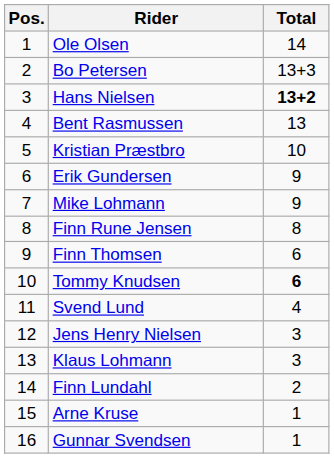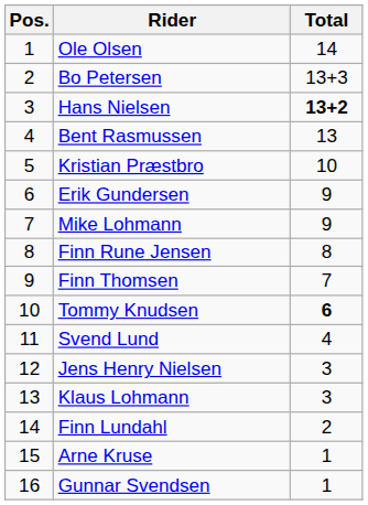Finn Thomsen | Total: 6 -> 7
